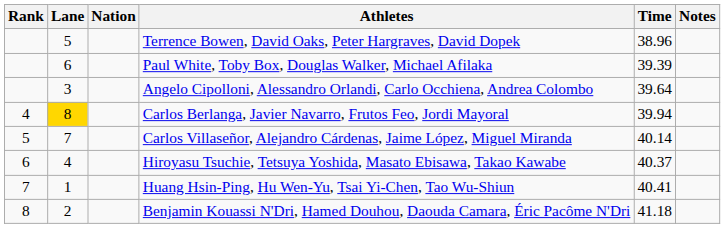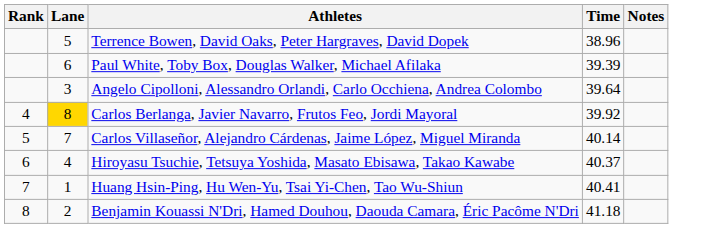- column: Nation
Carlos Berlanga, Javier Navarro, Frutos Feo, Jordi Mayoral | Time: 39.94 -> 39.92
